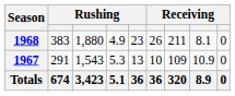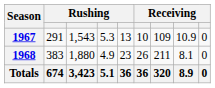rows swapped: 1967 <-> 1968
